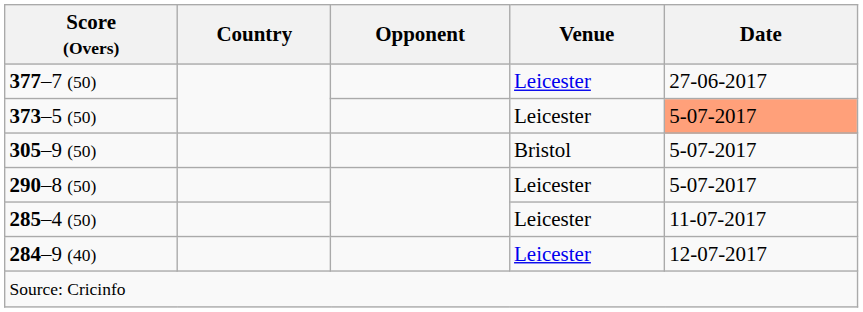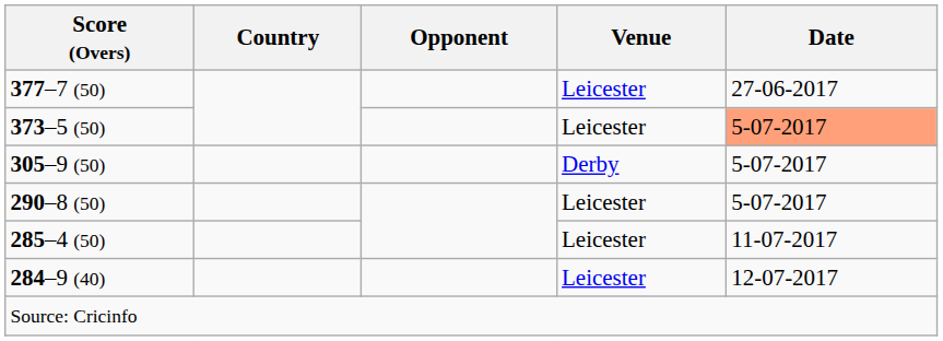305–9 (50) | Venue: Bristol -> Derby
